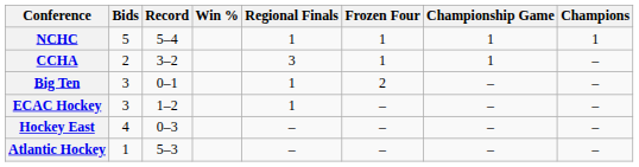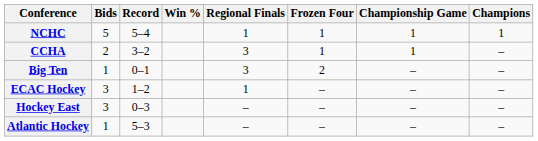Big Ten | Bids: 3 -> 1
Big Ten | Regional Finals: 1 -> 3
Hockey East | Bids: 4 -> 3
